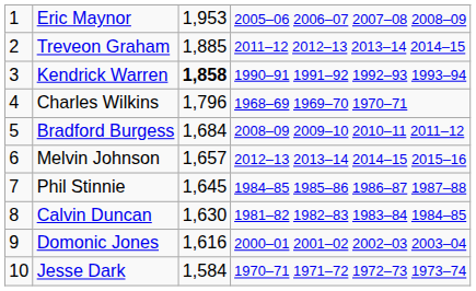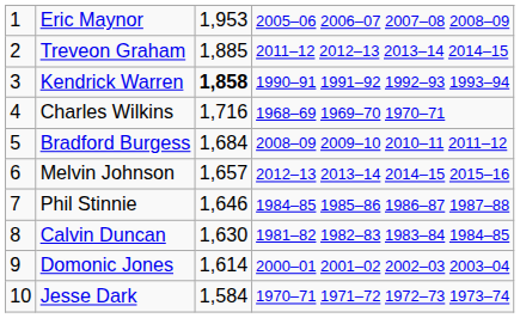Charles Wilkins | column 3: 1,796 -> 1,716
Phil Stinnie | column 3: 1,645 -> 1,646
Domonic Jones | column 3: 1,616 -> 1,614
